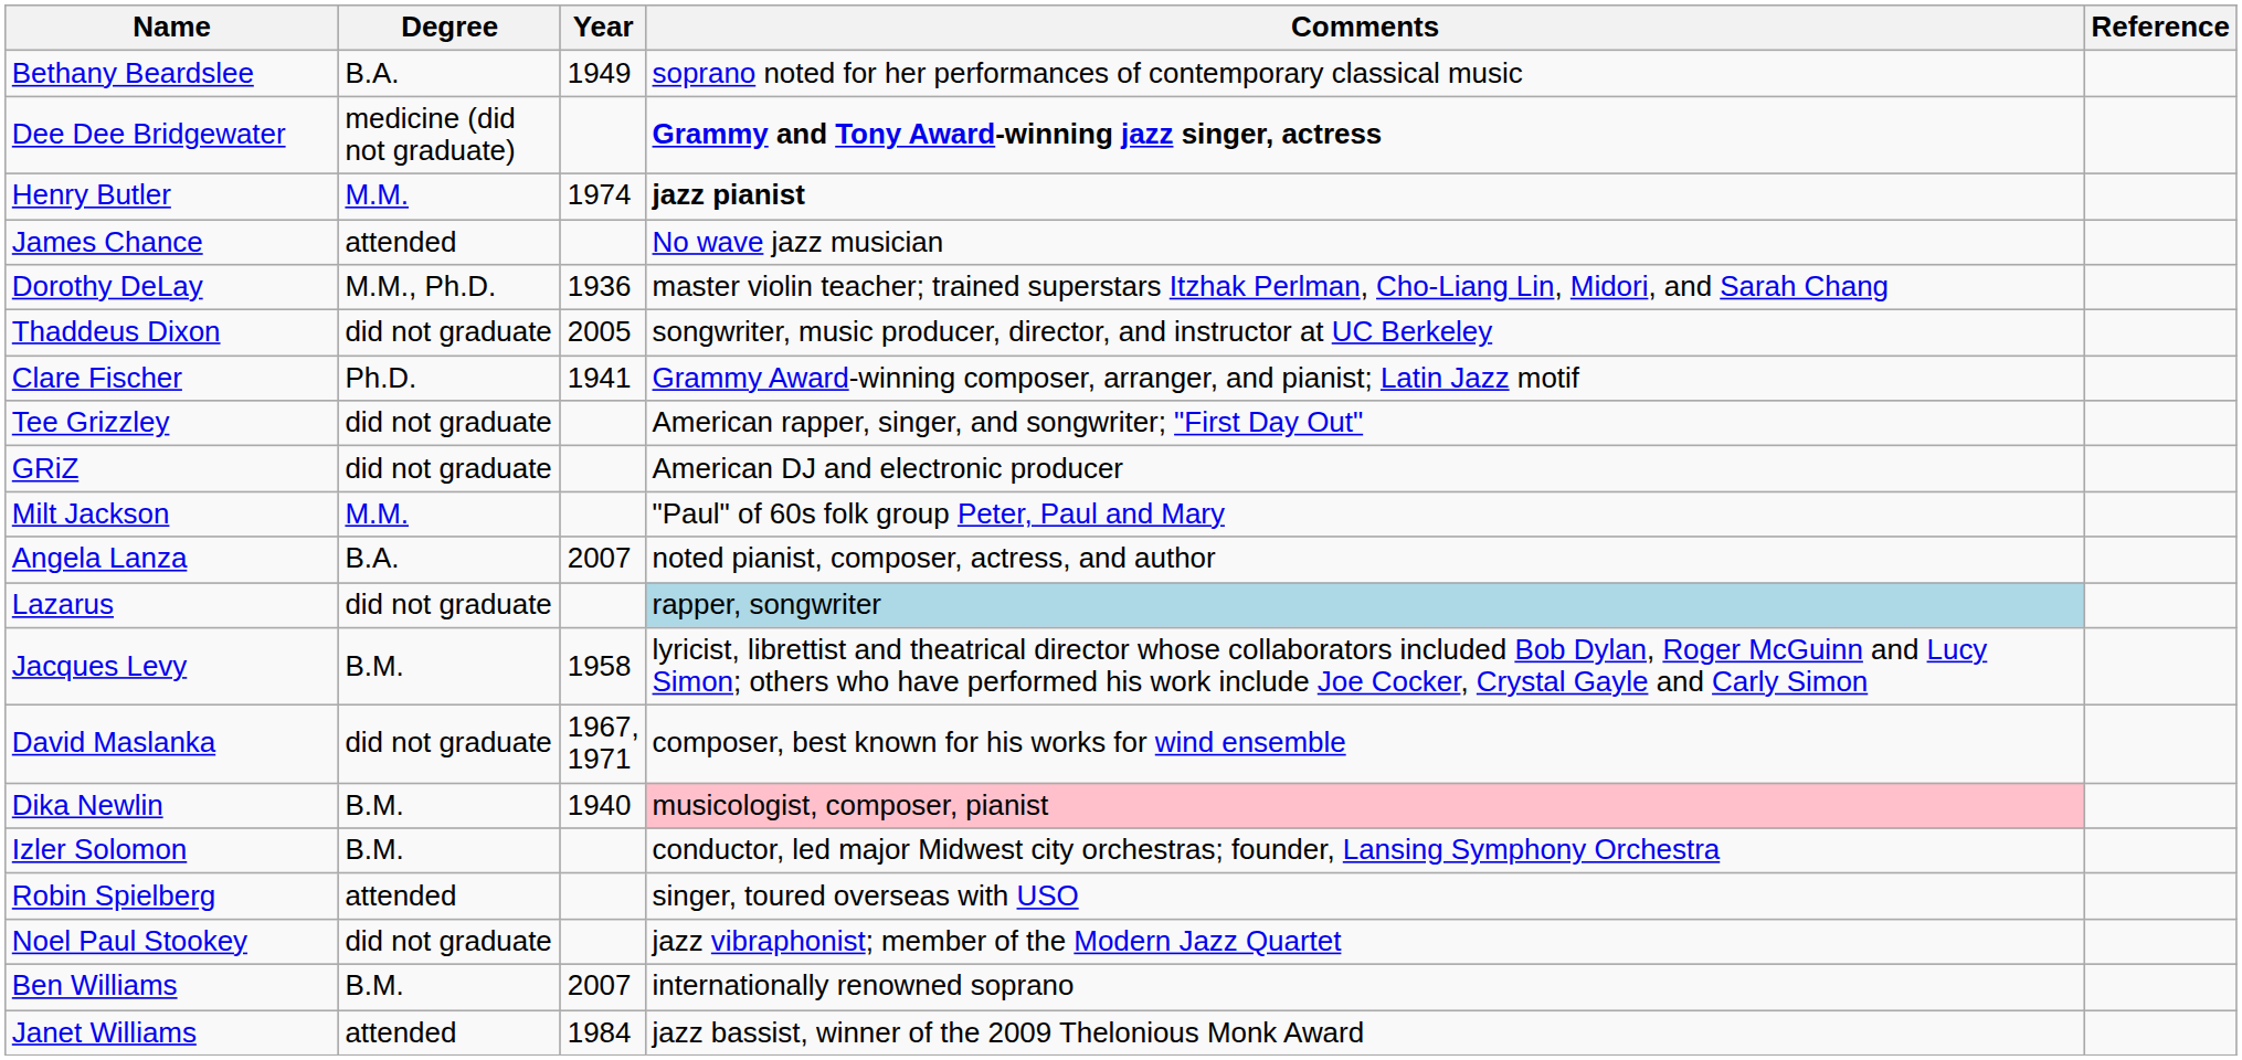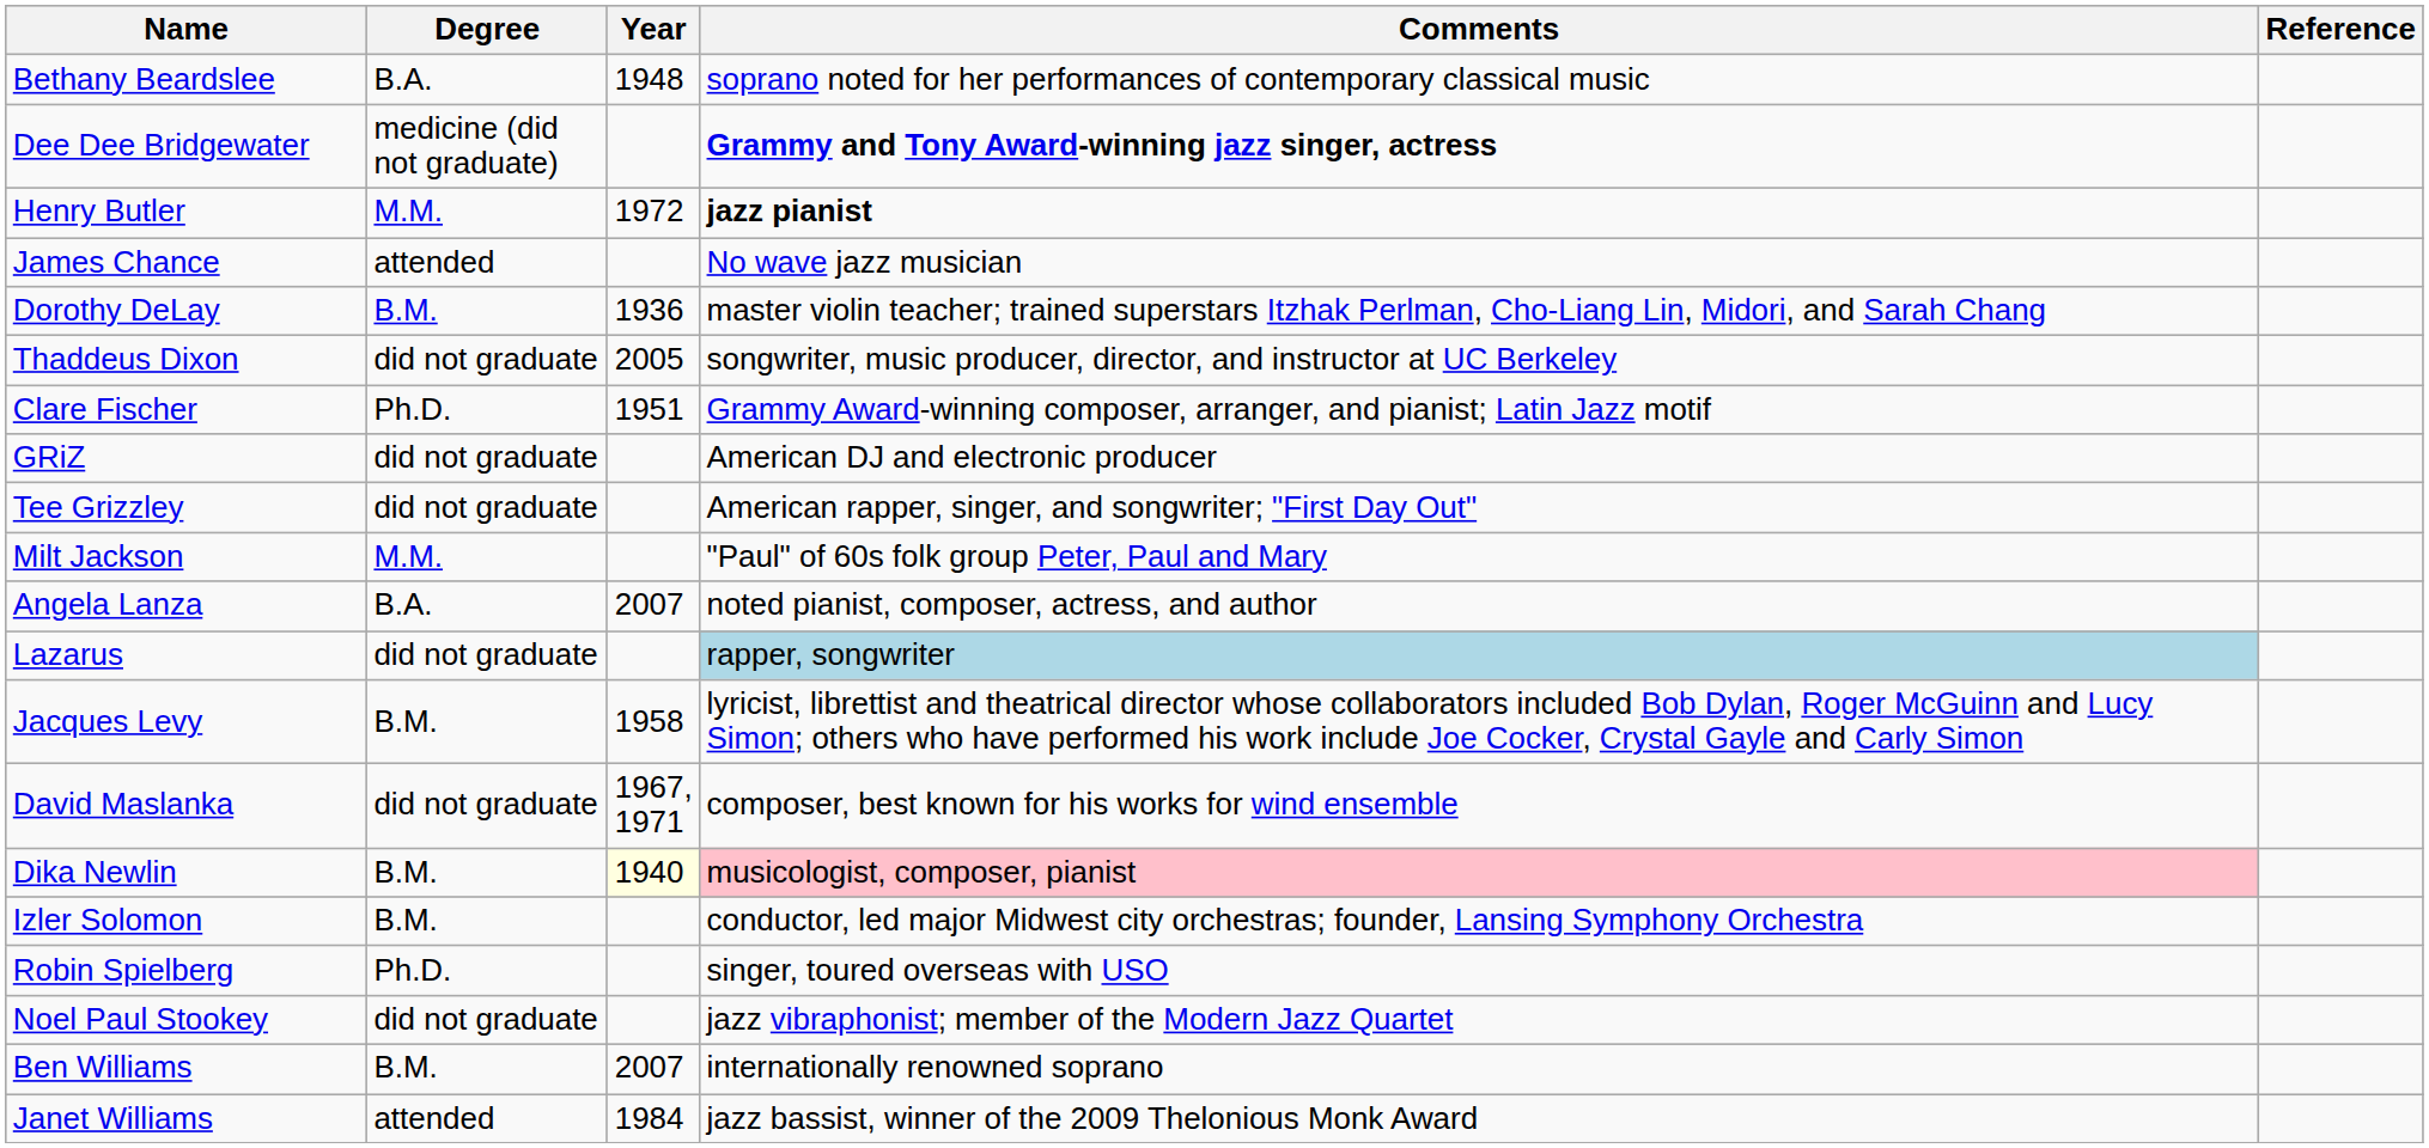Bethany Beardslee | Year: 1949 -> 1948
Henry Butler | Year: 1974 -> 1972
Dorothy DeLay | Degree: M.M., Ph.D. -> B.M.
Clare Fischer | Year: 1941 -> 1951
rows swapped: GRiZ <-> Tee Grizzley
Dika Newlin | Year: no background -> lightyellow background
Robin Spielberg | Degree: attended -> Ph.D.
